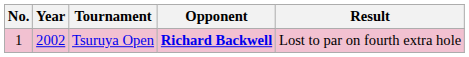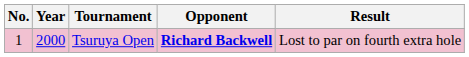Tsuruya Open | Year: 2002 -> 2000
